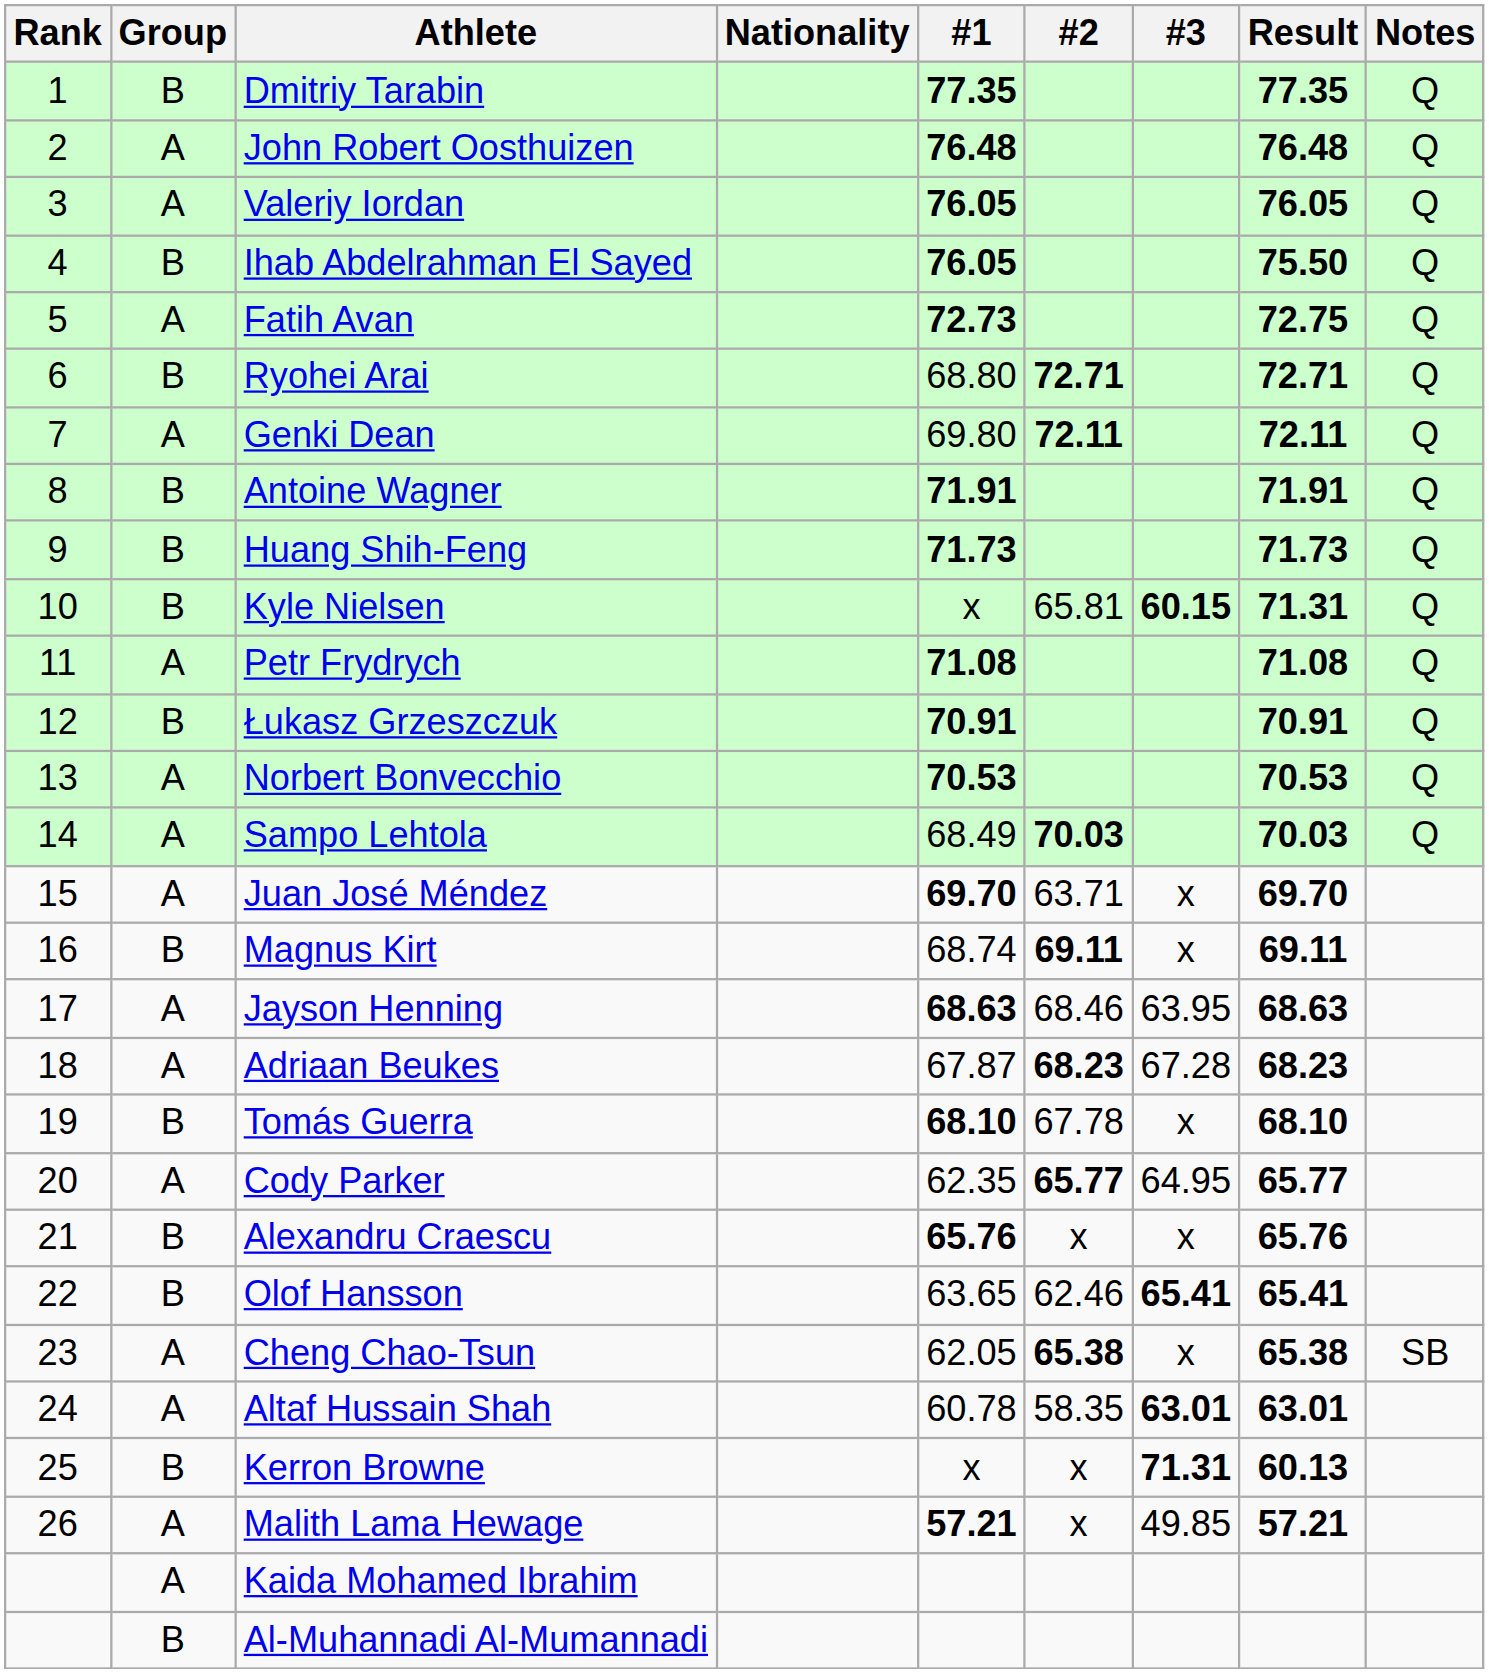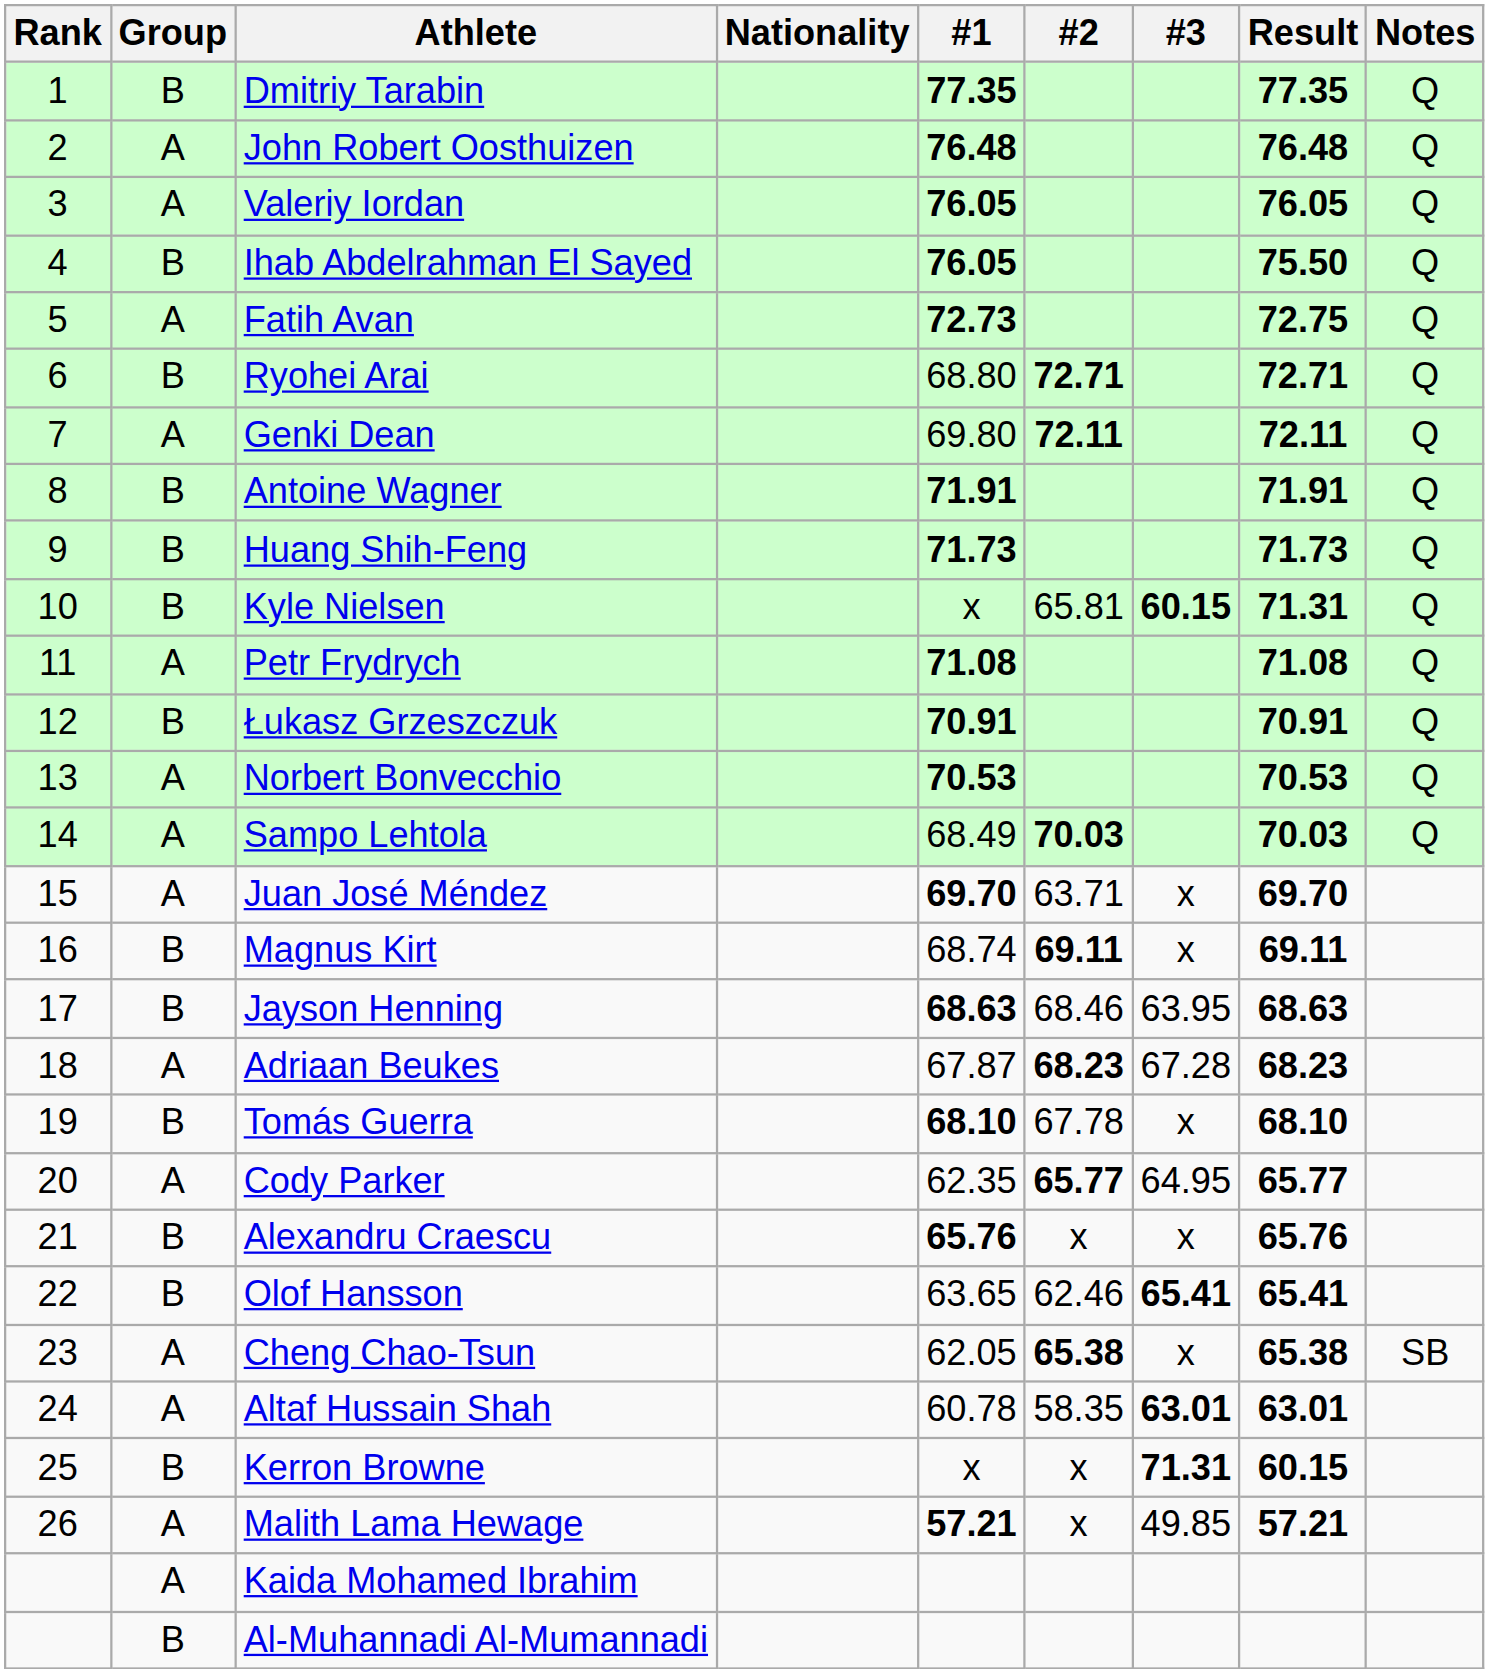Jayson Henning | Group: A -> B
Kerron Browne | Result: 60.13 -> 60.15
